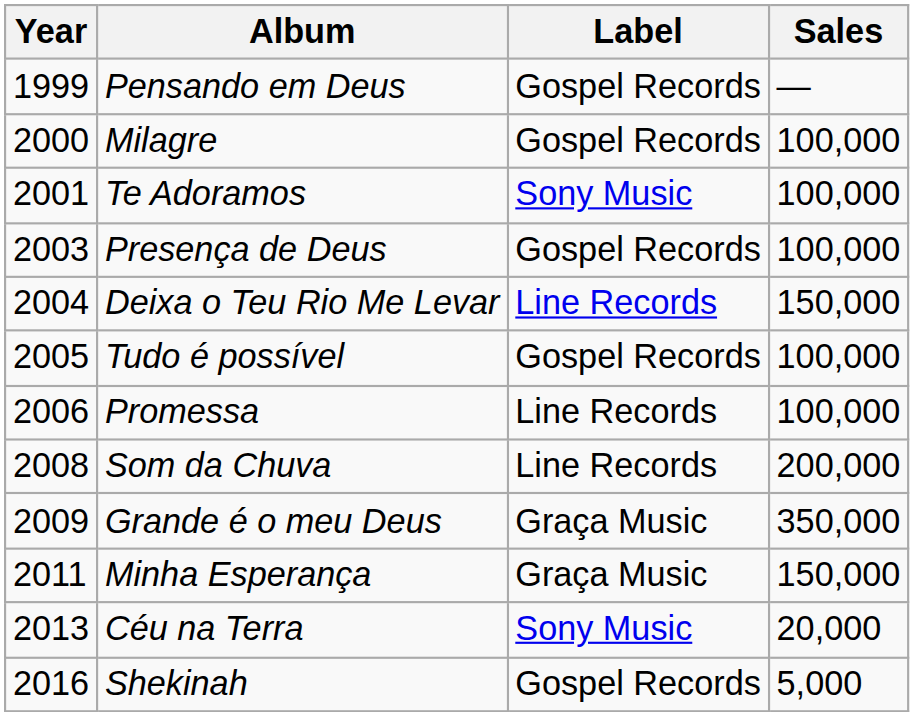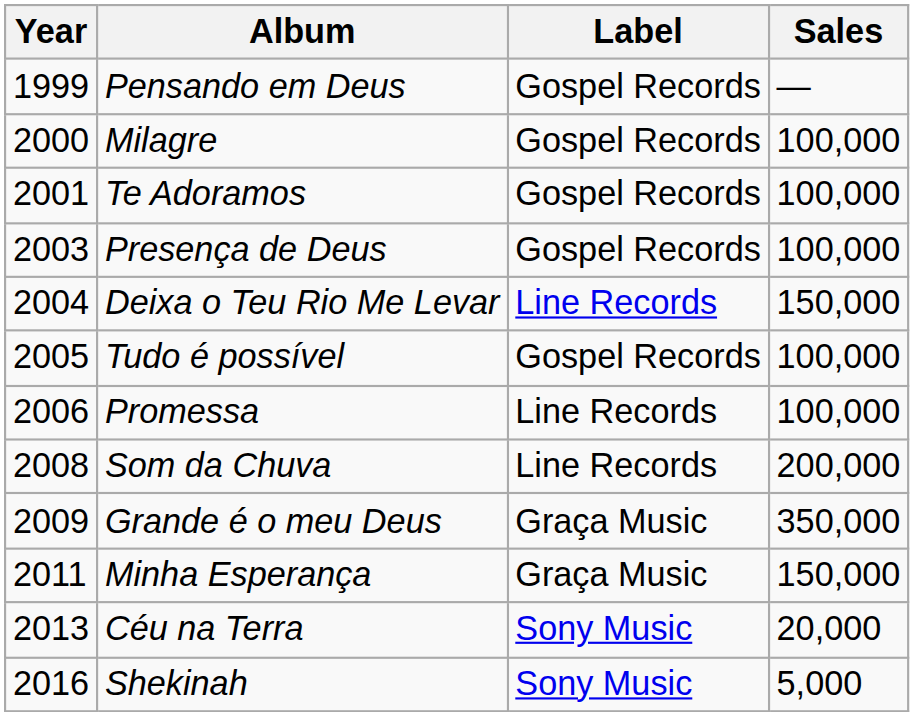Te Adoramos | Label: Sony Music -> Gospel Records
Shekinah | Label: Gospel Records -> Sony Music
